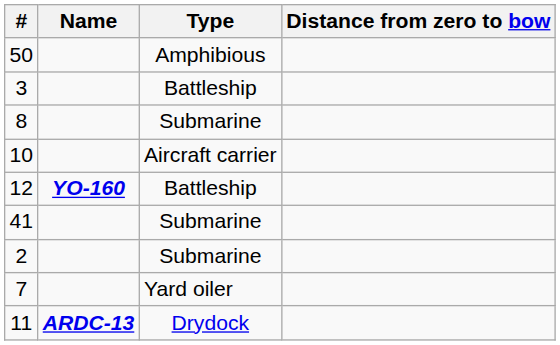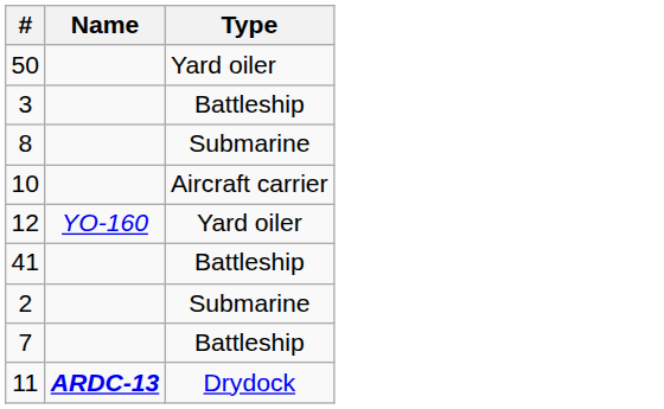- column: Distance from zero to bow
50 | Type: Amphibious -> Yard oiler
12 | Name: bold -> normal
12 | Type: Battleship -> Yard oiler
41 | Type: Submarine -> Battleship
7 | Type: Yard oiler -> Battleship
